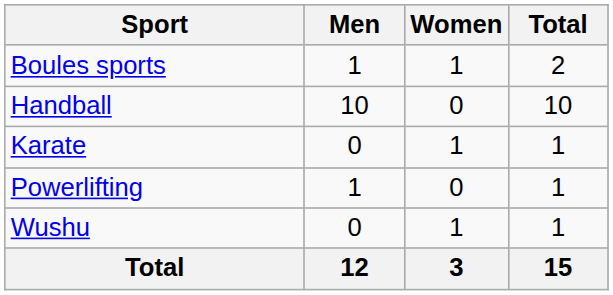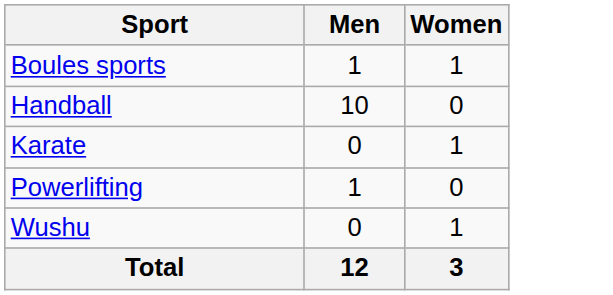- column: Total | 2 | 10 | 1 | 1 | 1 | 15
